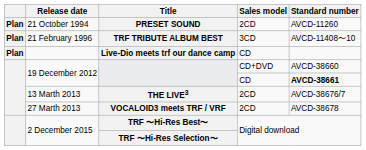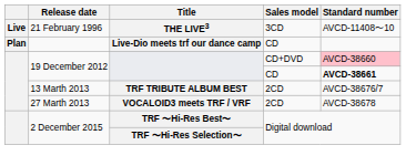- row: Plan | 21 October 1994 | PRESET SOUND | 2CD | AVCD-11260
21 February 1996 | column 1: Plan -> Live
21 February 1996 | Title: TRF TRIBUTE ALBUM BEST -> THE LIVE3
19 December 2012 / CD+DVD | Standard number: no background -> pink background
13 Marth 2013 | Title: THE LIVE3 -> TRF TRIBUTE ALBUM BEST
